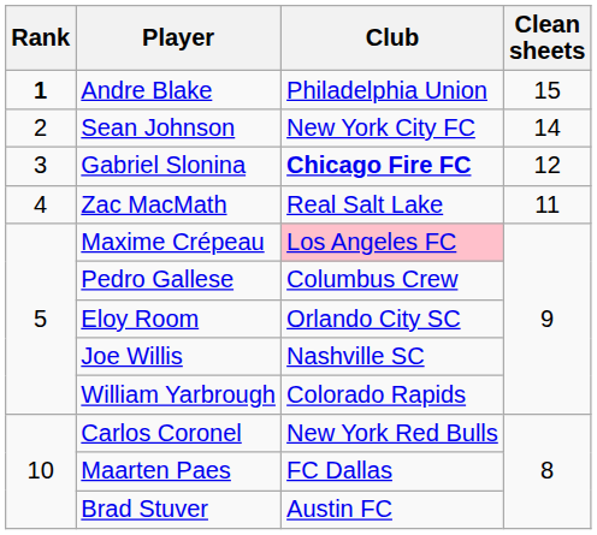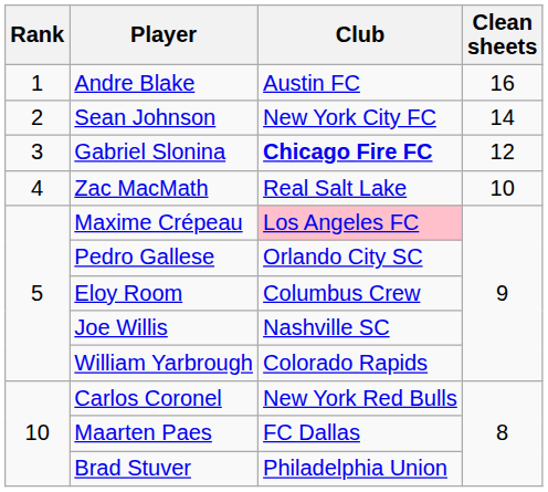Andre Blake | Rank: bold -> normal
Andre Blake | Club: Philadelphia Union -> Austin FC
Andre Blake | Clean sheets: 15 -> 16
Zac MacMath | Clean sheets: 11 -> 10
Pedro Gallese | Club: Columbus Crew -> Orlando City SC
Eloy Room | Club: Orlando City SC -> Columbus Crew
Brad Stuver | Club: Austin FC -> Philadelphia Union
